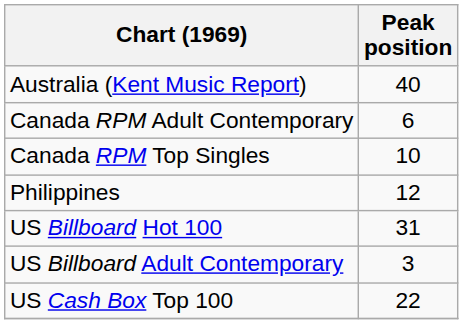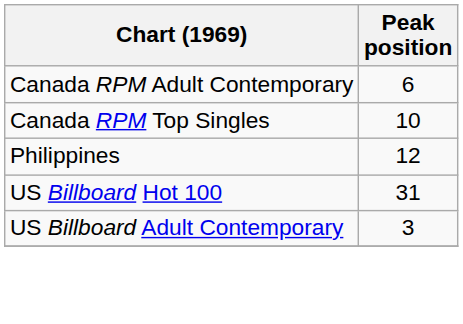- row: Australia (Kent Music Report) | 40
- row: US Cash Box Top 100 | 22
